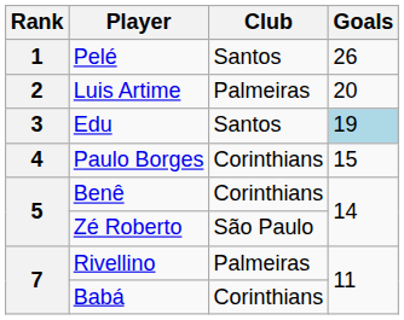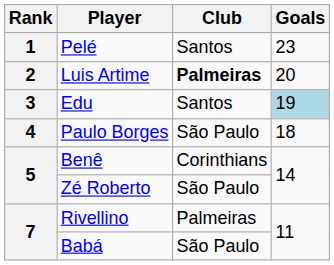Pelé | Goals: 26 -> 23
Luis Artime | Club: normal -> bold
Paulo Borges | Club: Corinthians -> São Paulo
Paulo Borges | Goals: 15 -> 18
Babá | Club: Corinthians -> São Paulo
